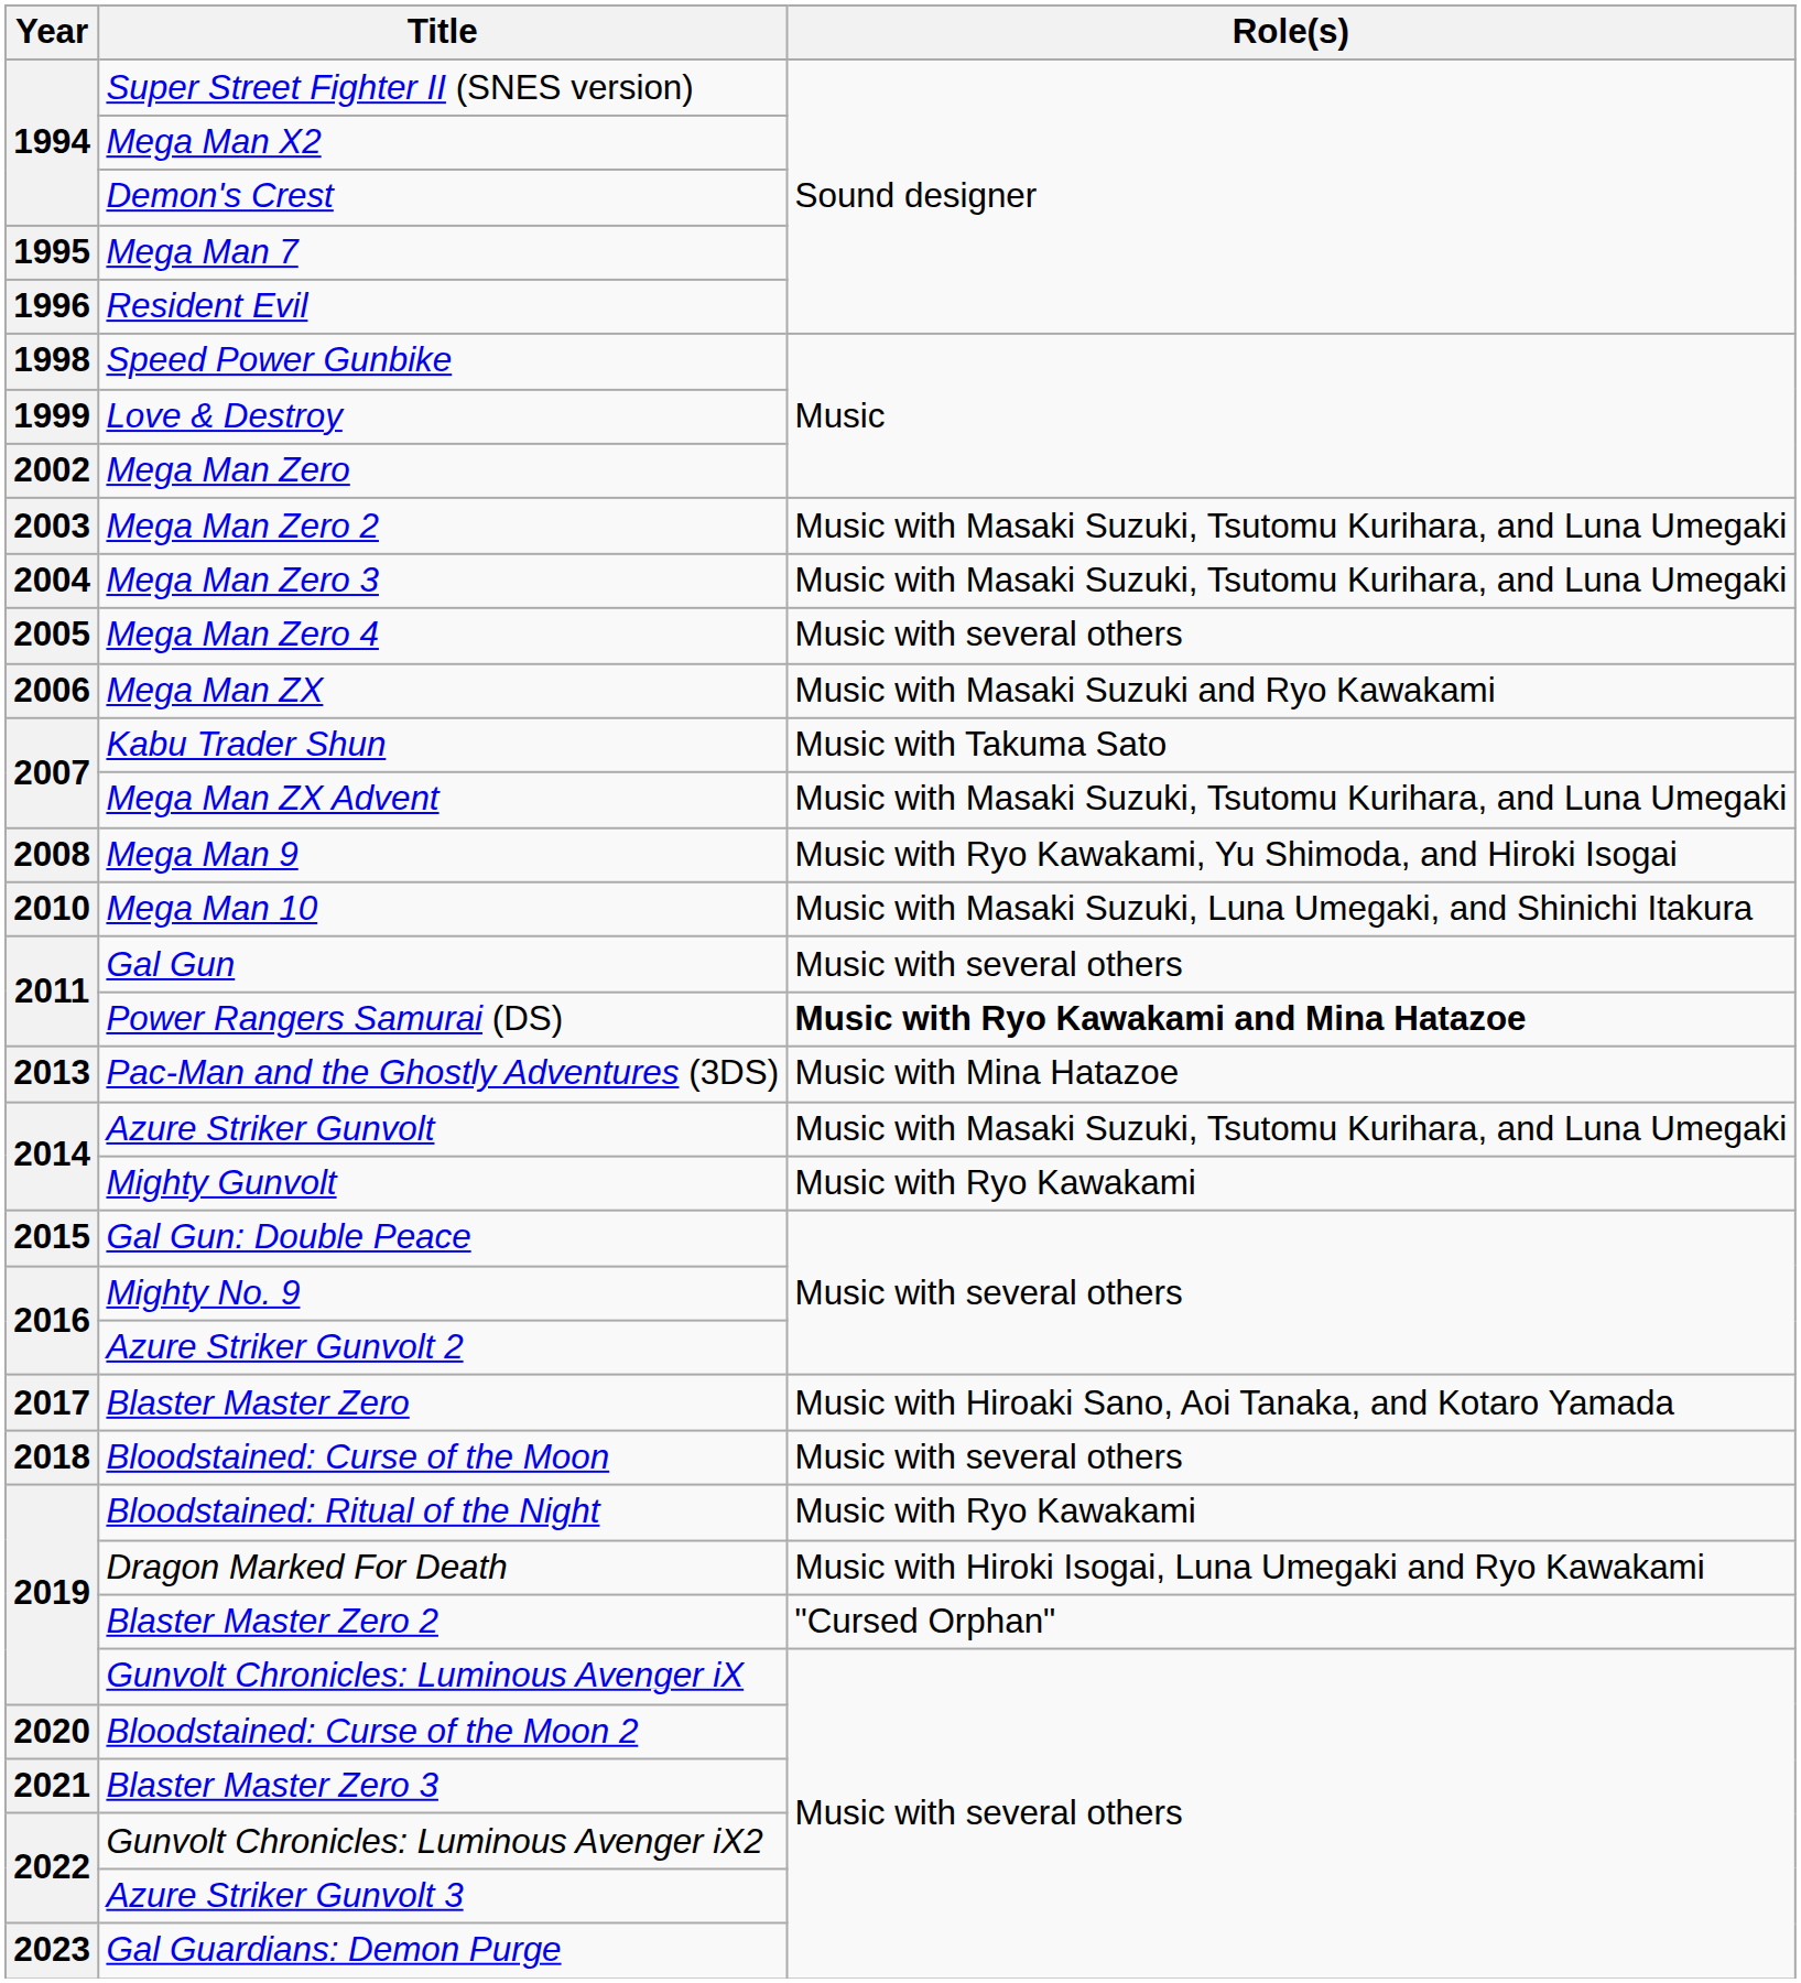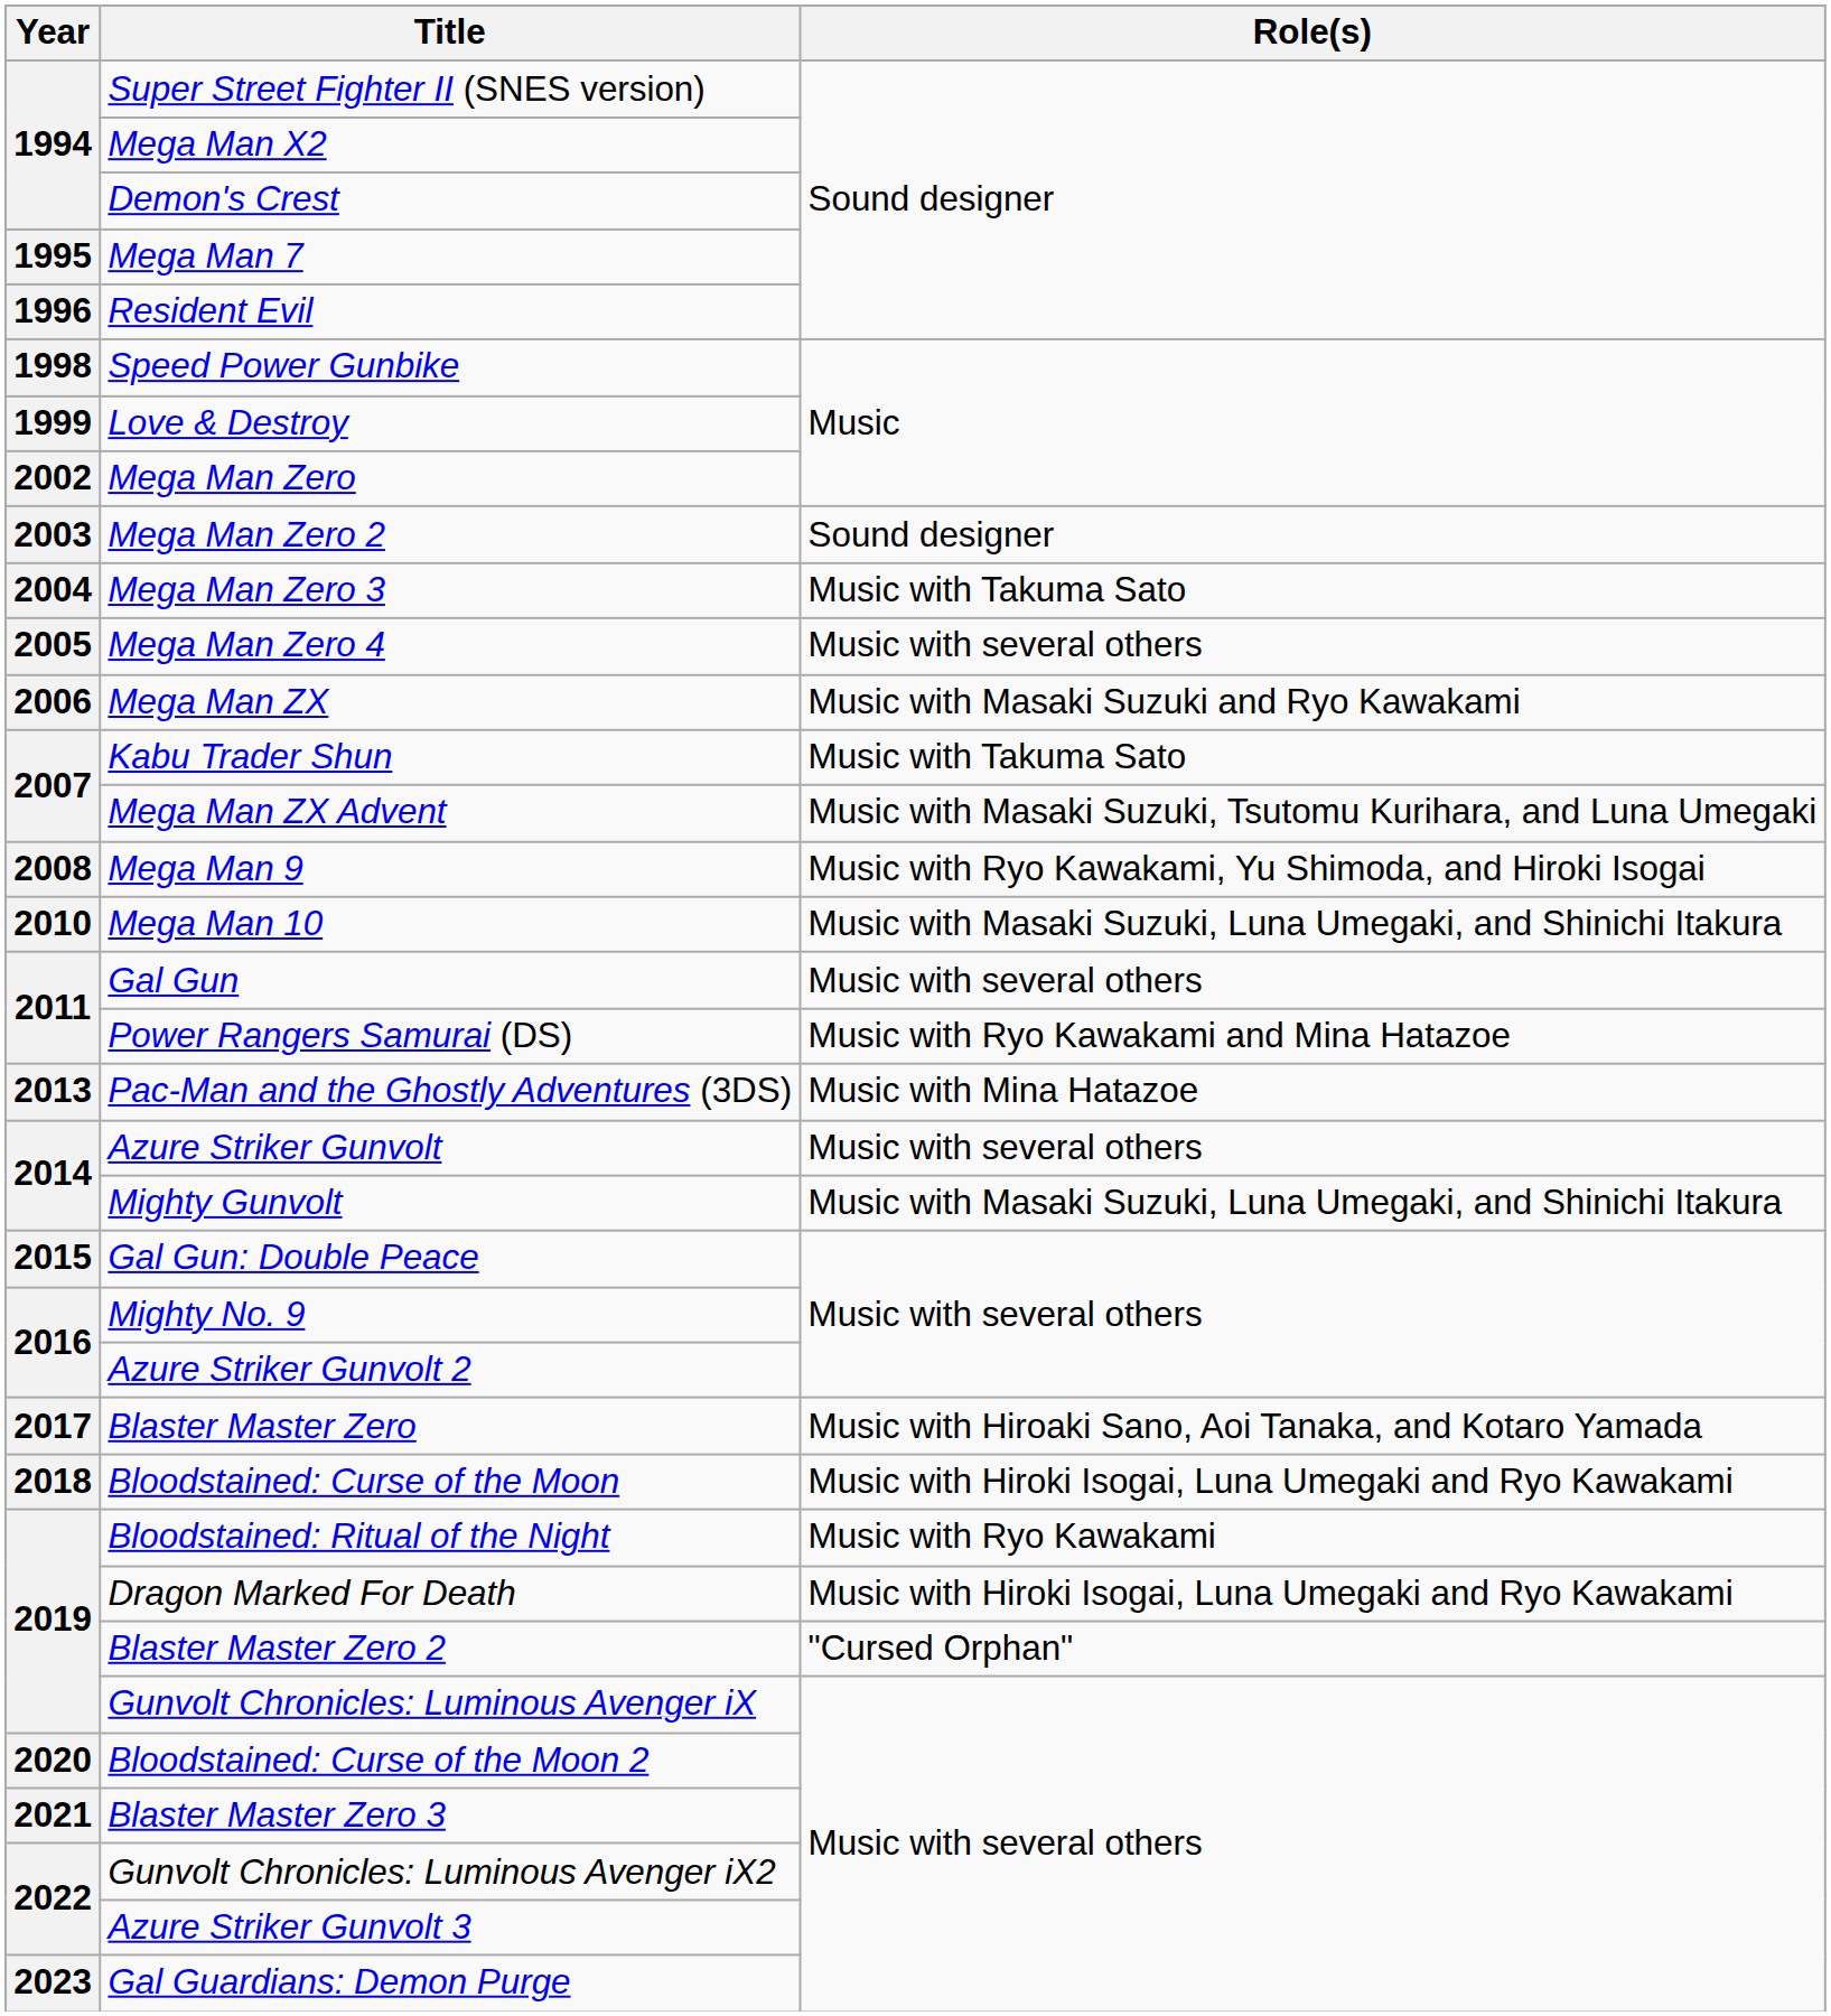Mega Man Zero 2 | Role(s): Music with Masaki Suzuki, Tsutomu Kurihara, and Luna Umegaki -> Sound designer
Mega Man Zero 3 | Role(s): Music with Masaki Suzuki, Tsutomu Kurihara, and Luna Umegaki -> Music with Takuma Sato
Power Rangers Samurai (DS) | Role(s): bold -> normal
Azure Striker Gunvolt | Role(s): Music with Masaki Suzuki, Tsutomu Kurihara, and Luna Umegaki -> Music with several others
Mighty Gunvolt | Role(s): Music with Ryo Kawakami -> Music with Masaki Suzuki, Luna Umegaki, and Shinichi Itakura
Bloodstained: Curse of the Moon | Role(s): Music with several others -> Music with Hiroki Isogai, Luna Umegaki and Ryo Kawakami
